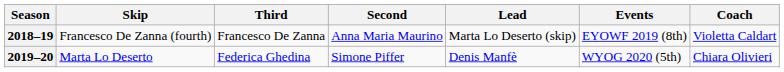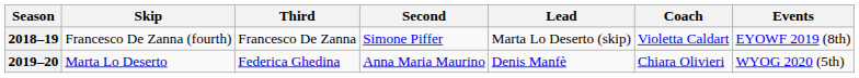columns swapped: Coach <-> Events
2018–19 | Second: Anna Maria Maurino -> Simone Piffer
2019–20 | Second: Simone Piffer -> Anna Maria Maurino
